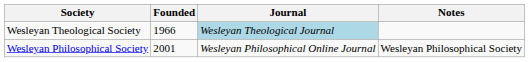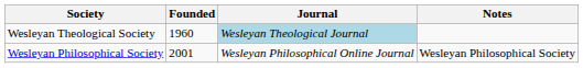Wesleyan Theological Society | Founded: 1966 -> 1960
